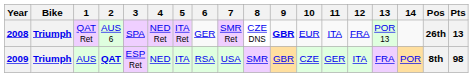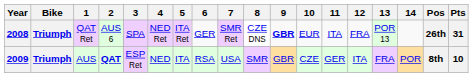2008 | Pts: 13 -> 31
2009 | Pts: 98 -> 10
